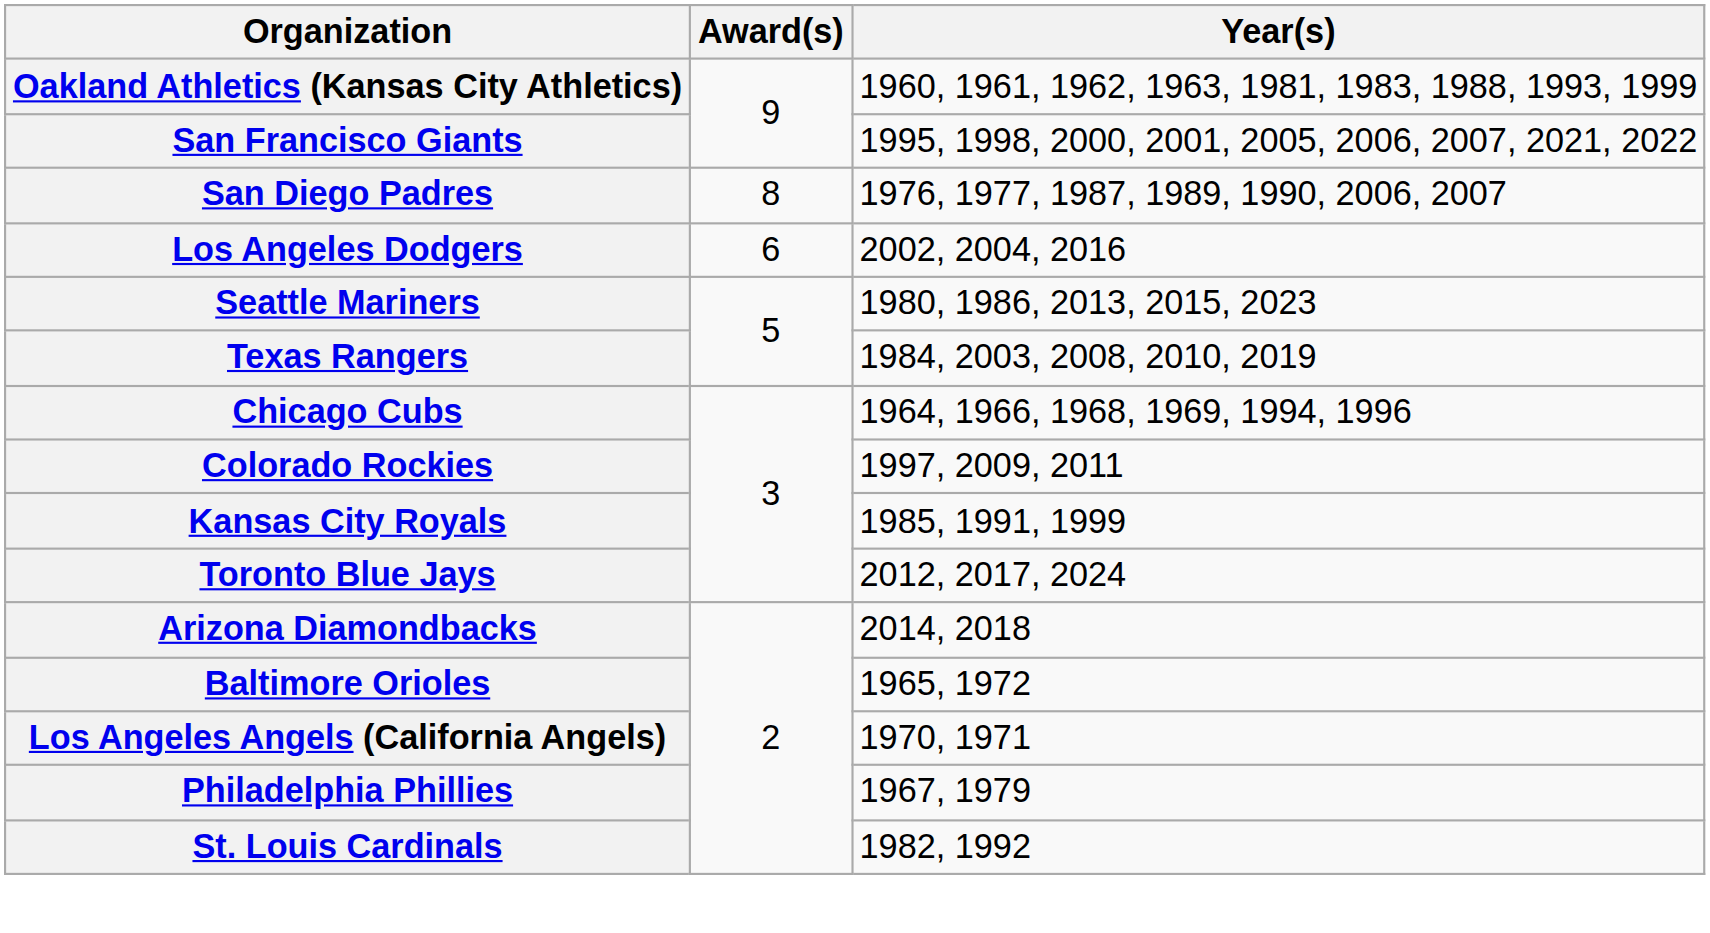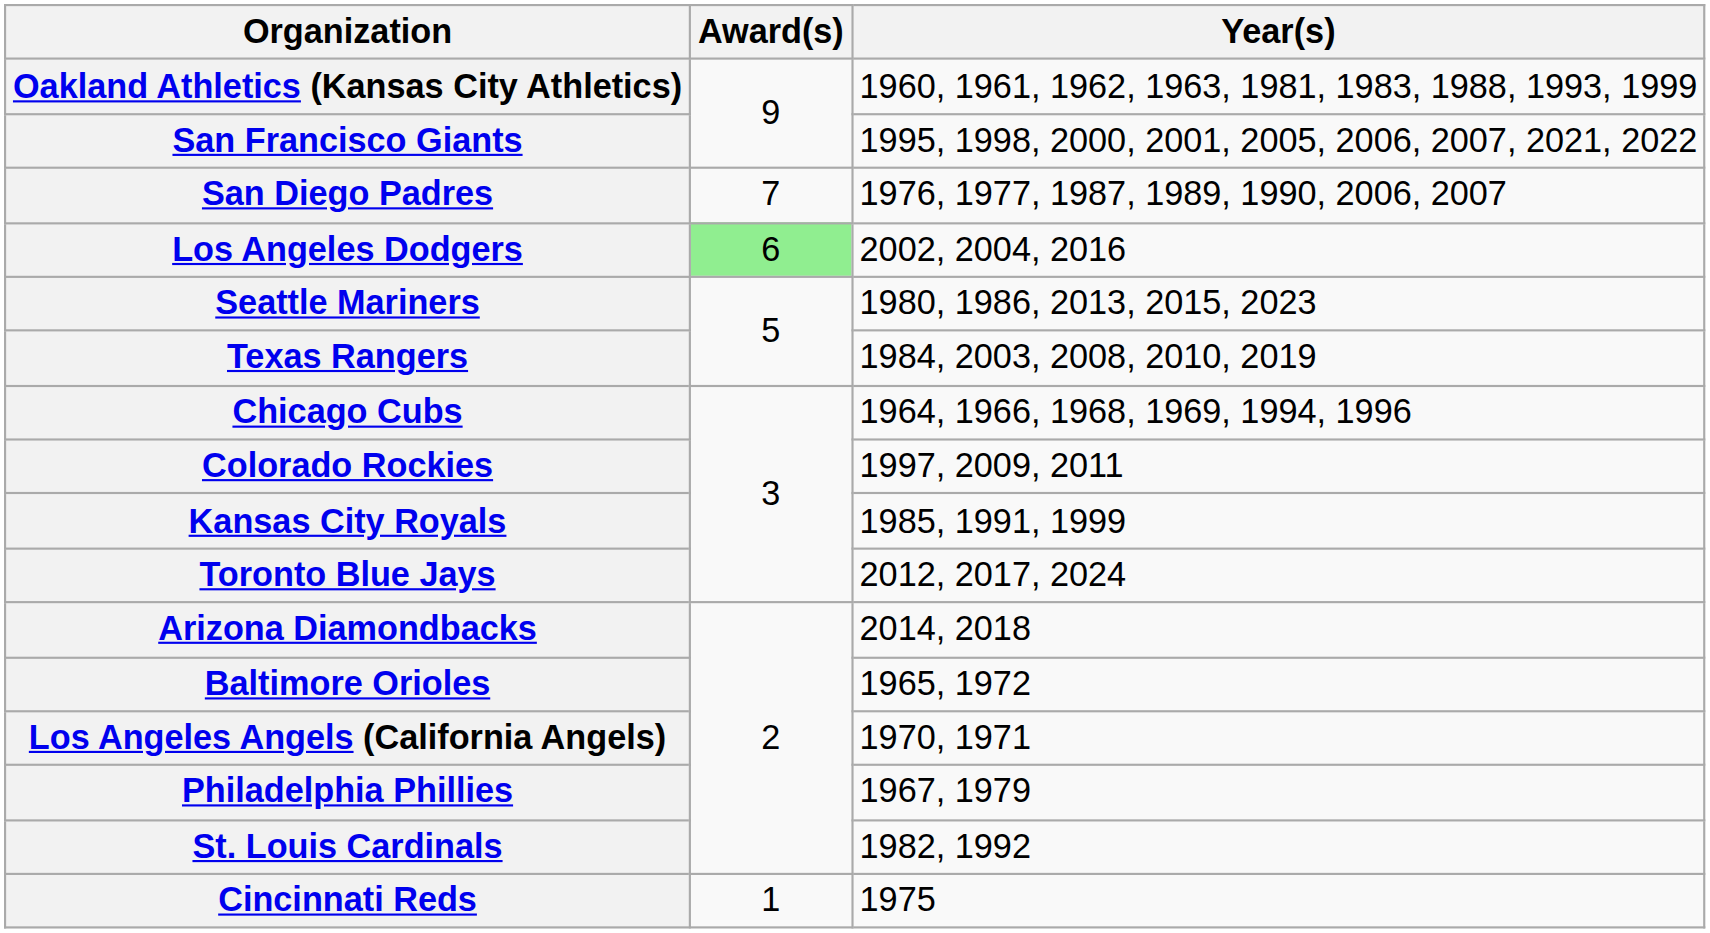San Diego Padres | Award(s): 8 -> 7
Los Angeles Dodgers | Award(s): no background -> lightgreen background
+ row: Cincinnati Reds | 1 | 1975
